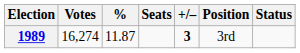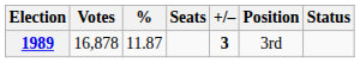1989 | Votes: 16,274 -> 16,878
